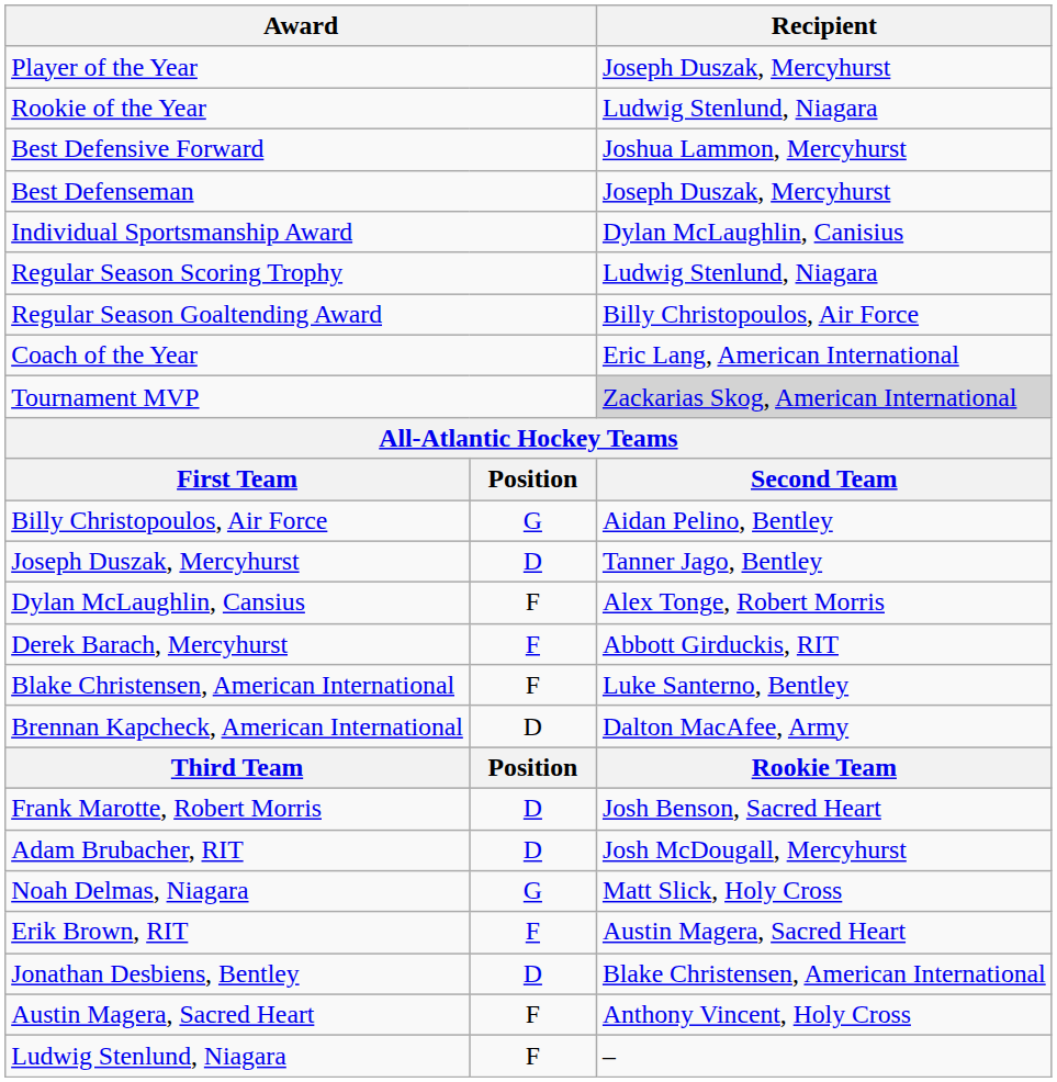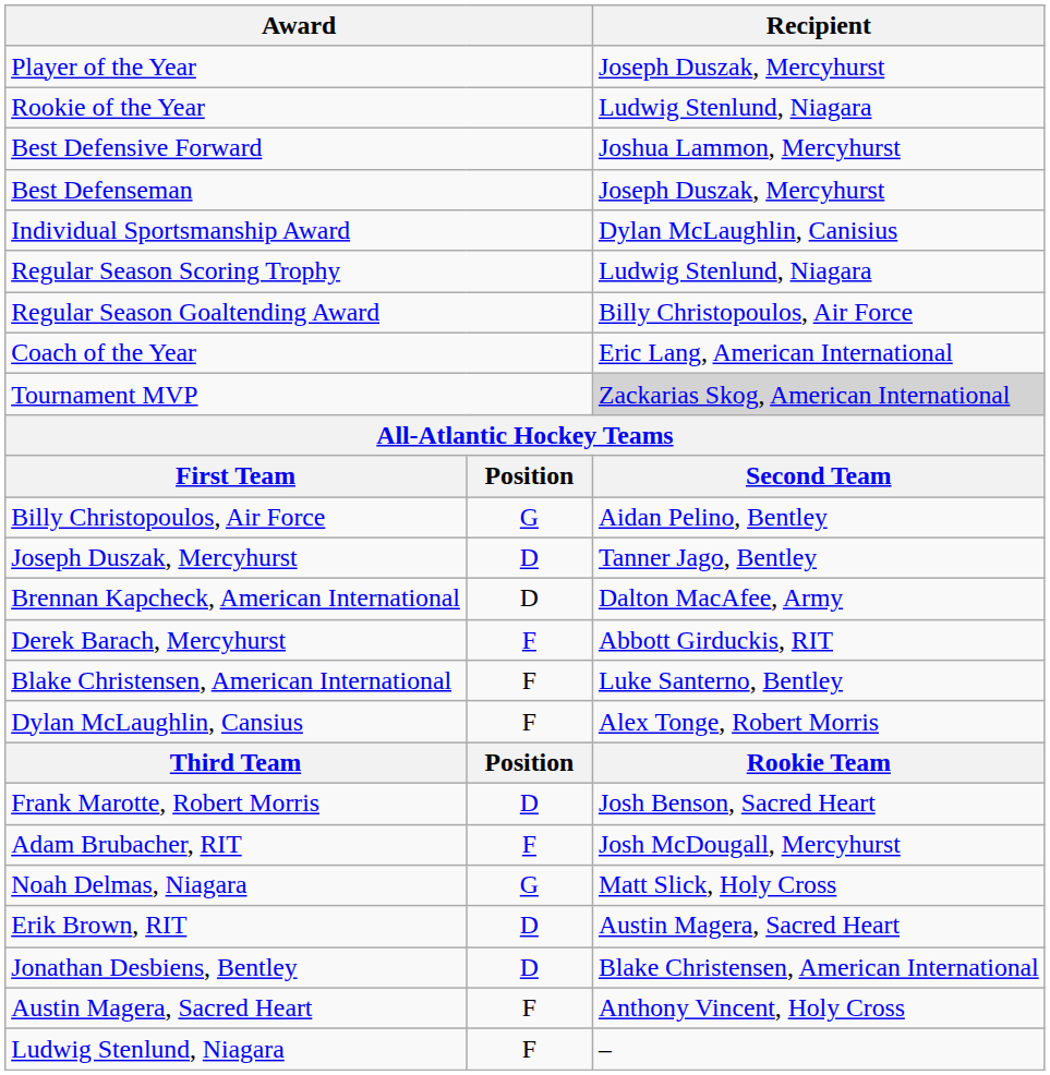rows swapped: Brennan Kapcheck, American International <-> Dylan McLaughlin, Cansius
Adam Brubacher, RIT | column 2: D -> F
Erik Brown, RIT | column 2: F -> D
